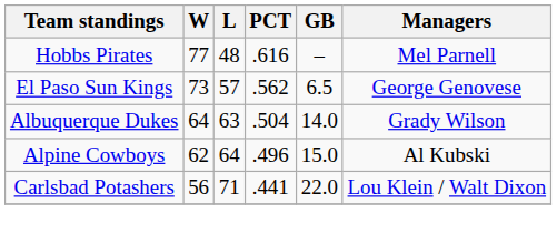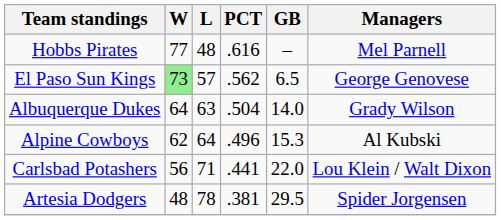El Paso Sun Kings | W: no background -> lightgreen background
Alpine Cowboys | GB: 15.0 -> 15.3
+ row: Artesia Dodgers | 48 | 78 | .381 | 29.5 | Spider Jorgensen
